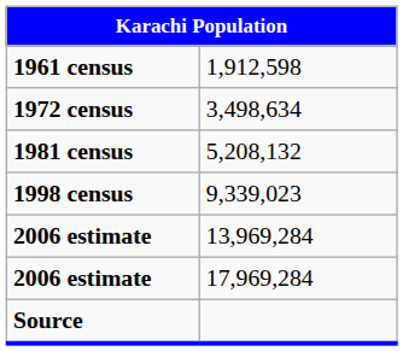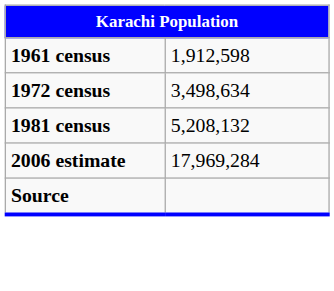- row: 1998 census | 9,339,023
- row: 2006 estimate | 13,969,284
